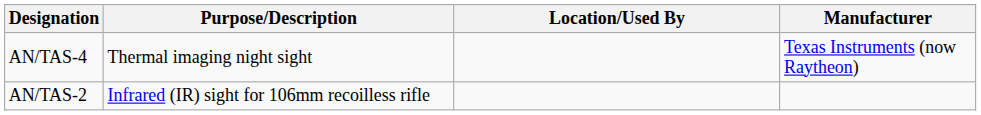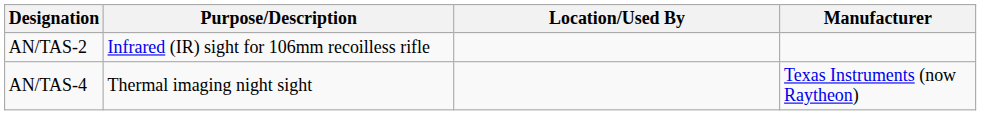rows swapped: AN/TAS-2 <-> AN/TAS-4
